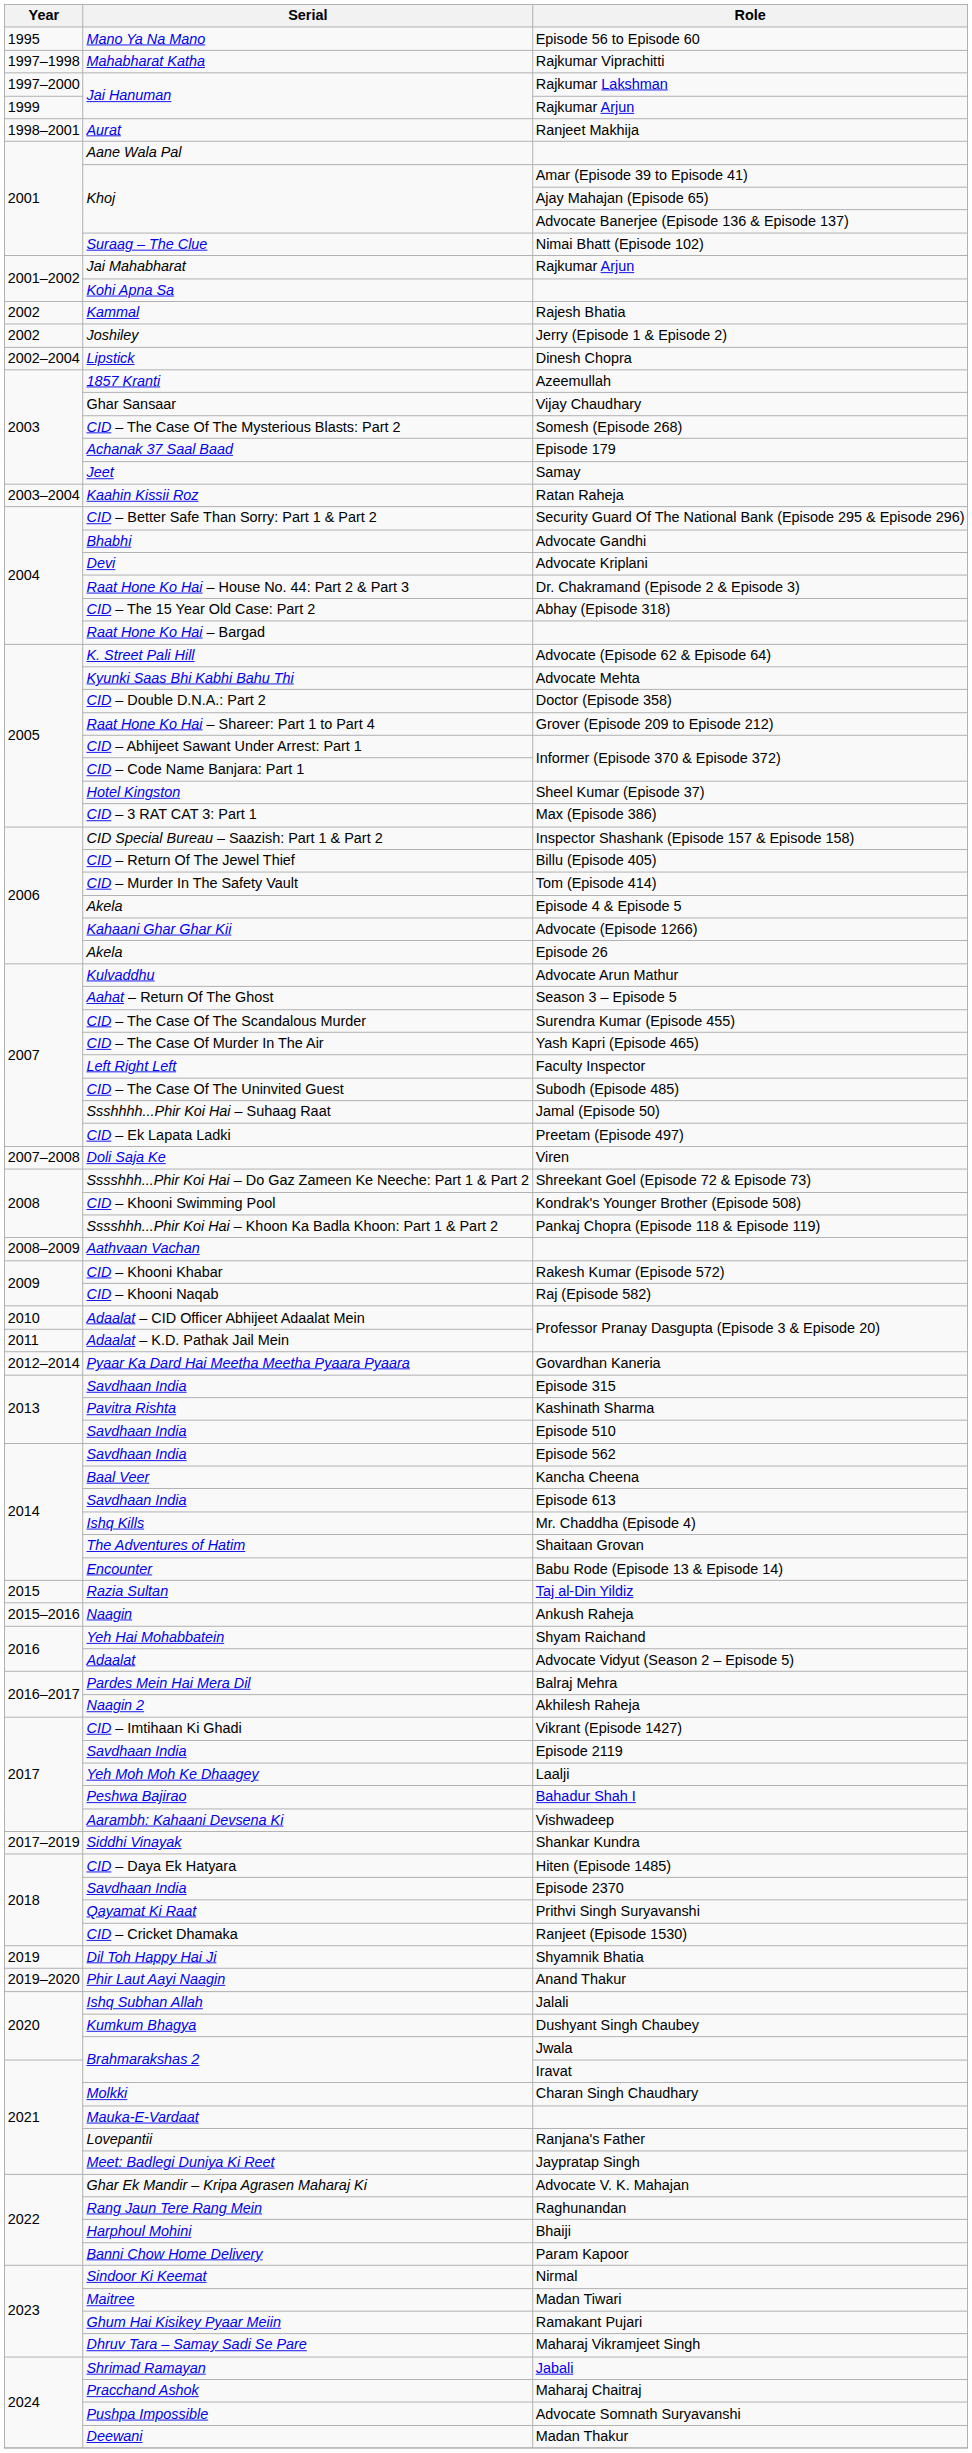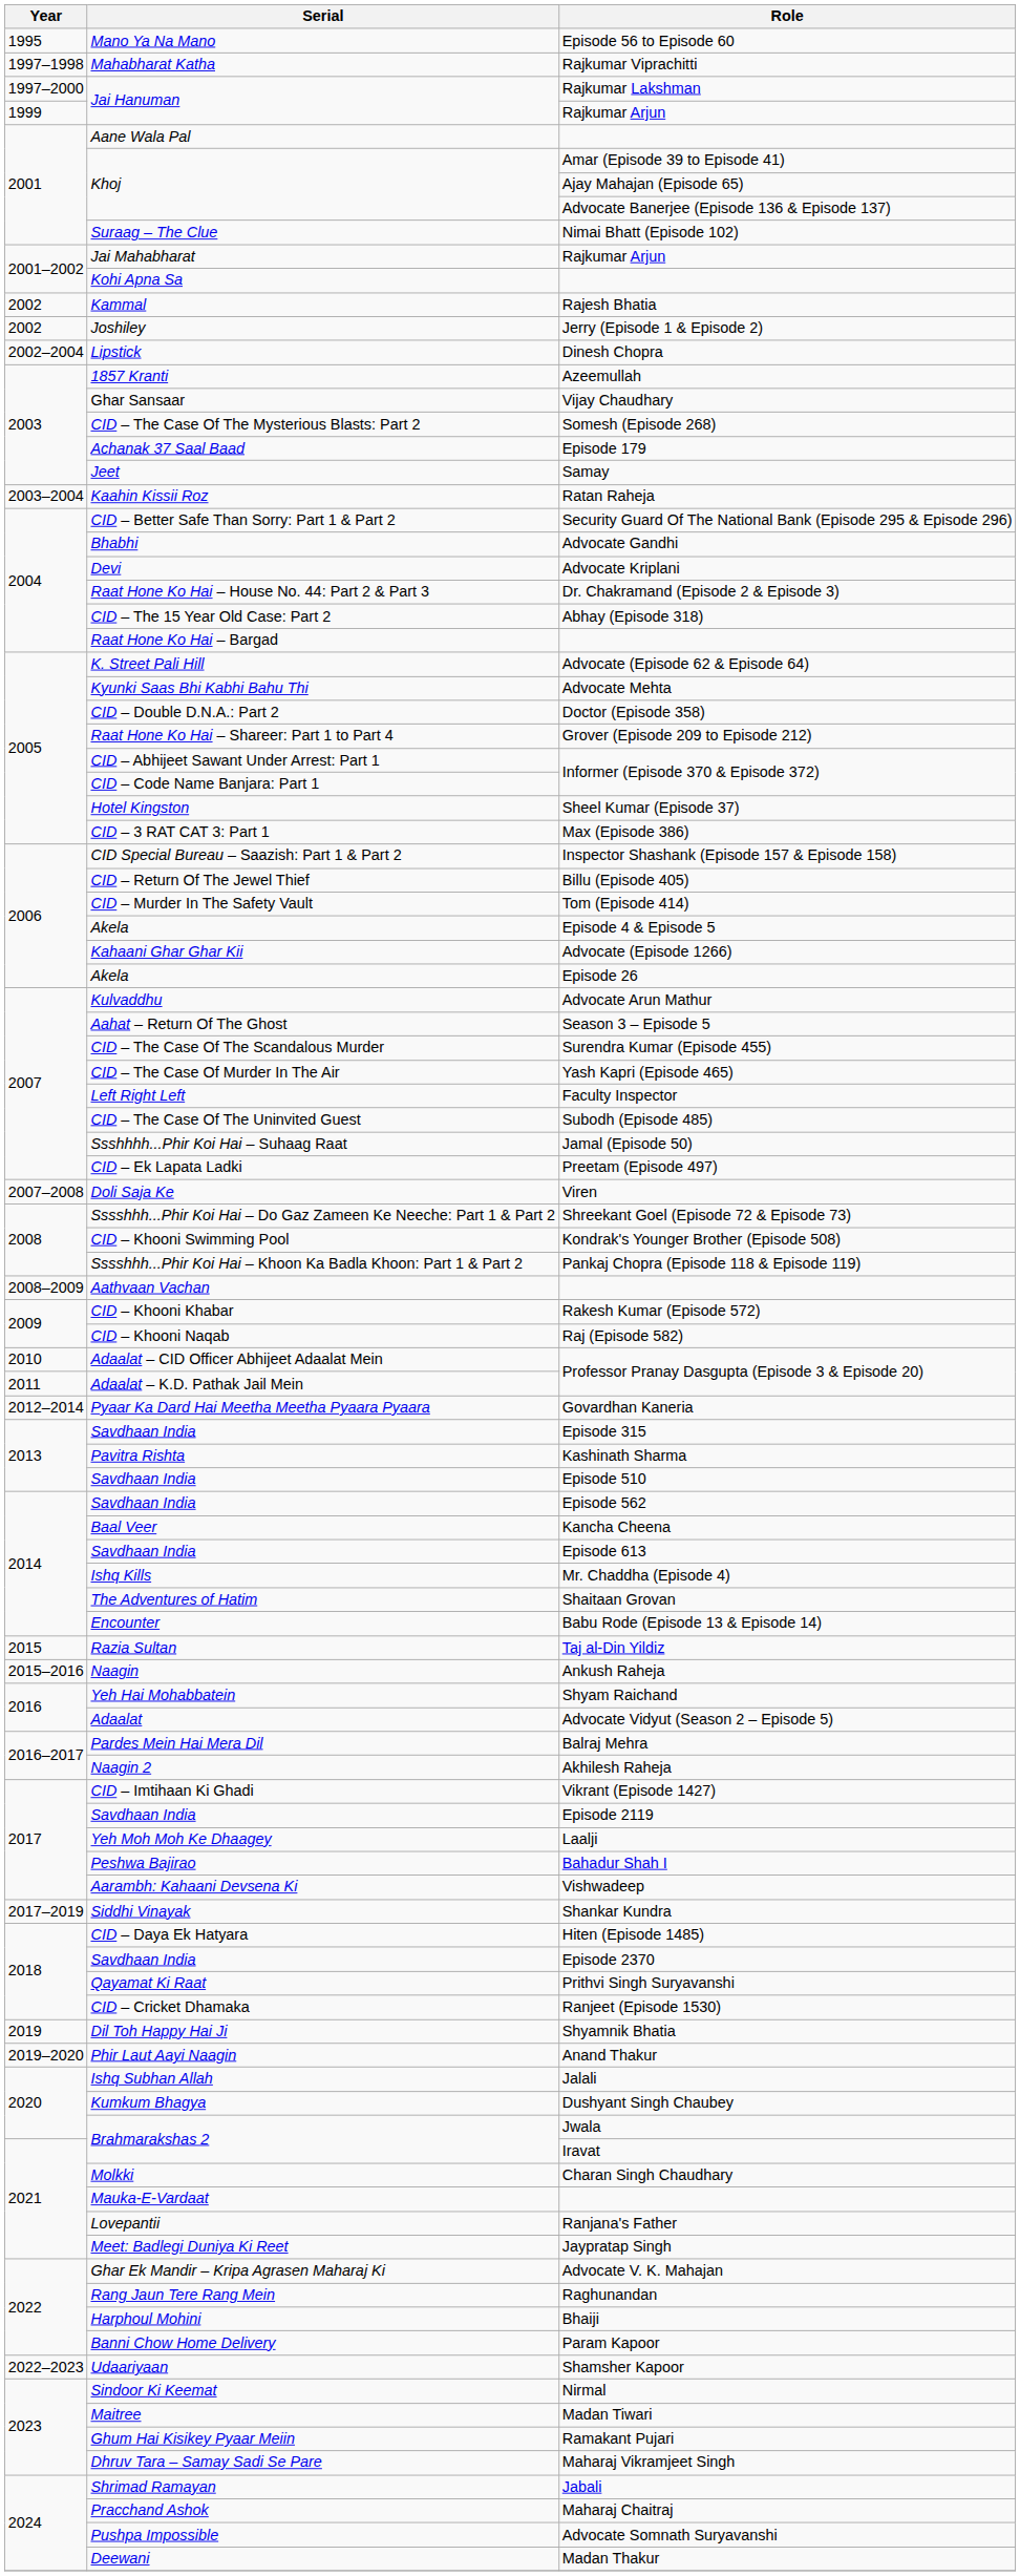- row: 1998–2001 | Aurat | Ranjeet Makhija
+ row: 2022–2023 | Udaariyaan | Shamsher Kapoor
